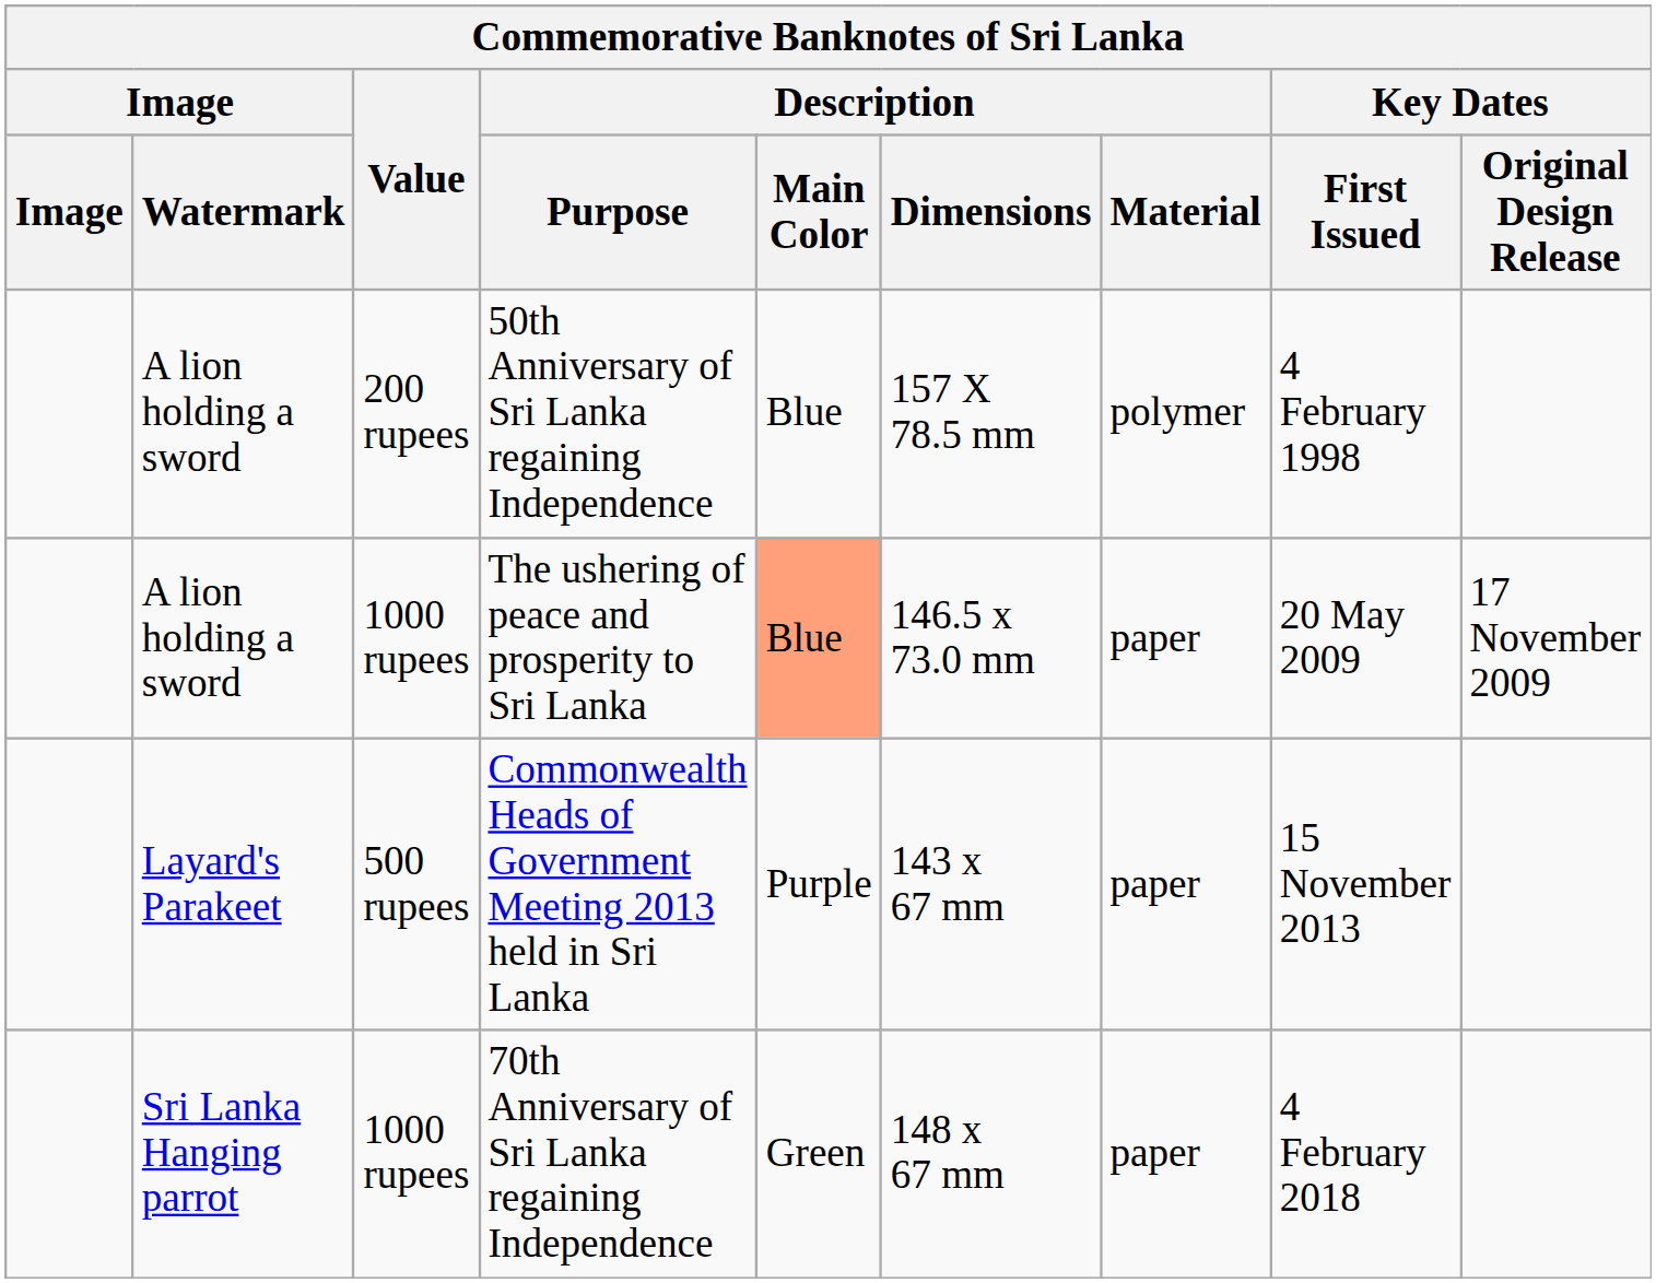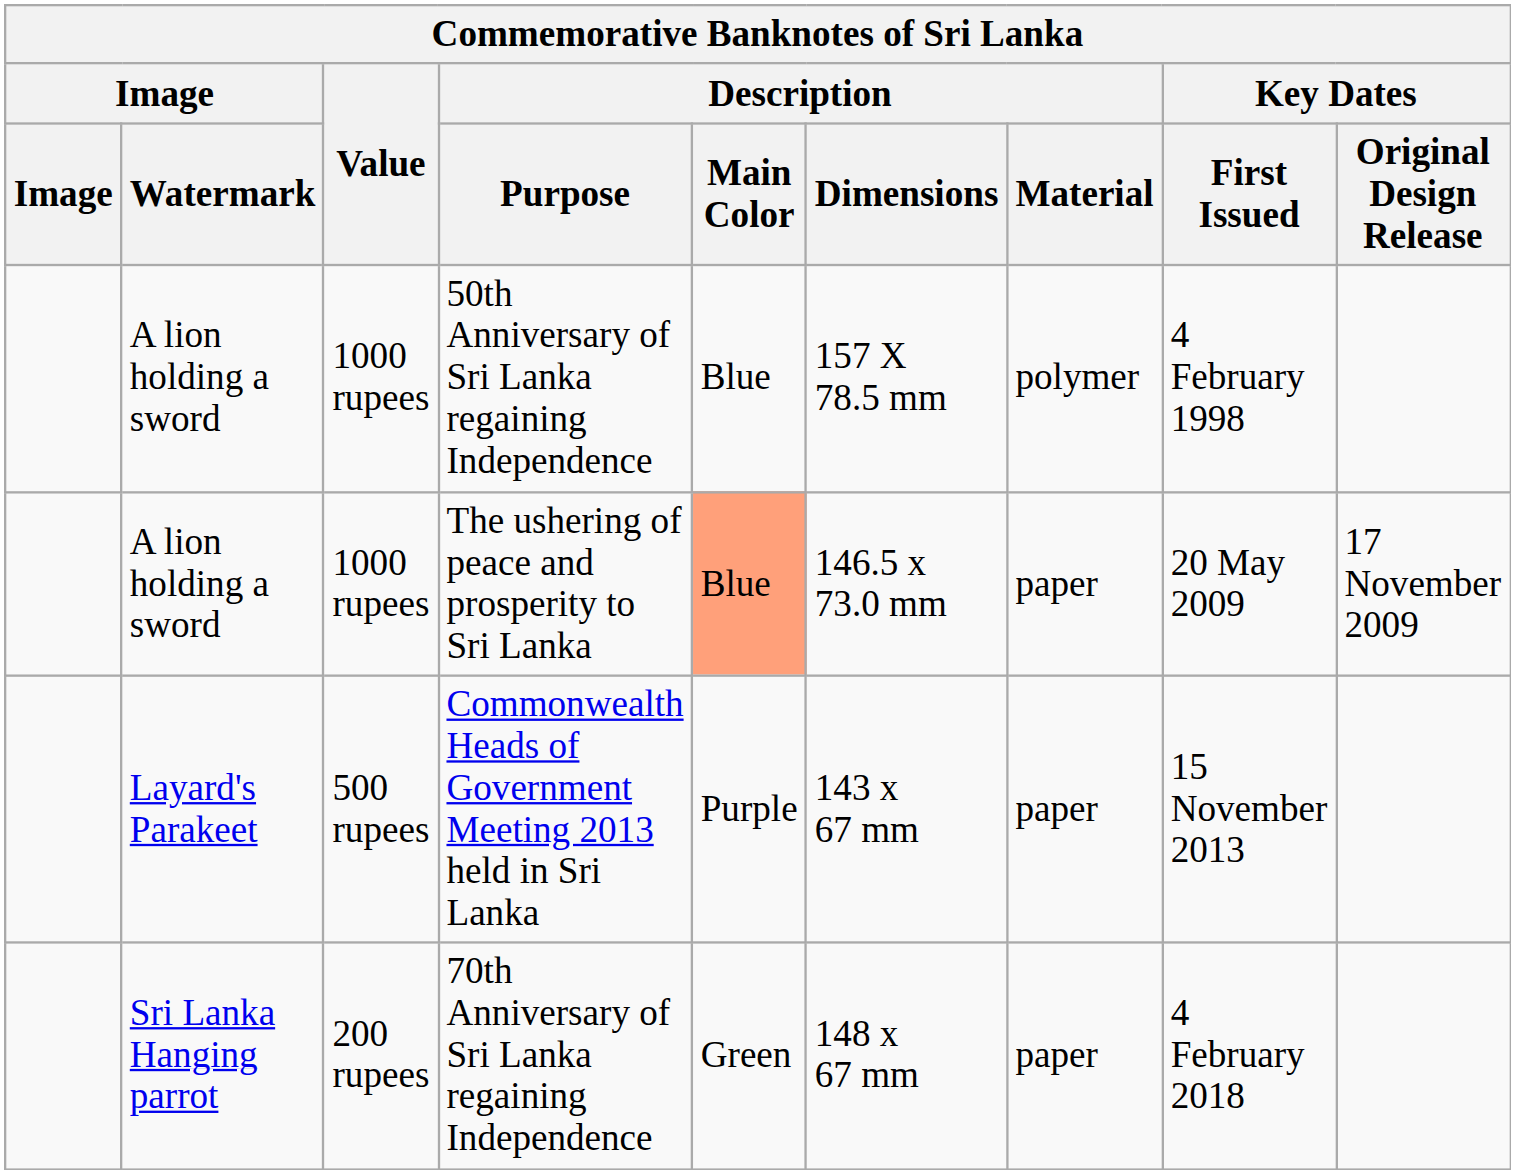50th Anniversary of Sri Lanka regaining Independence | Value: 200 rupees -> 1000 rupees
70th Anniversary of Sri Lanka regaining Independence | Value: 1000 rupees -> 200 rupees
